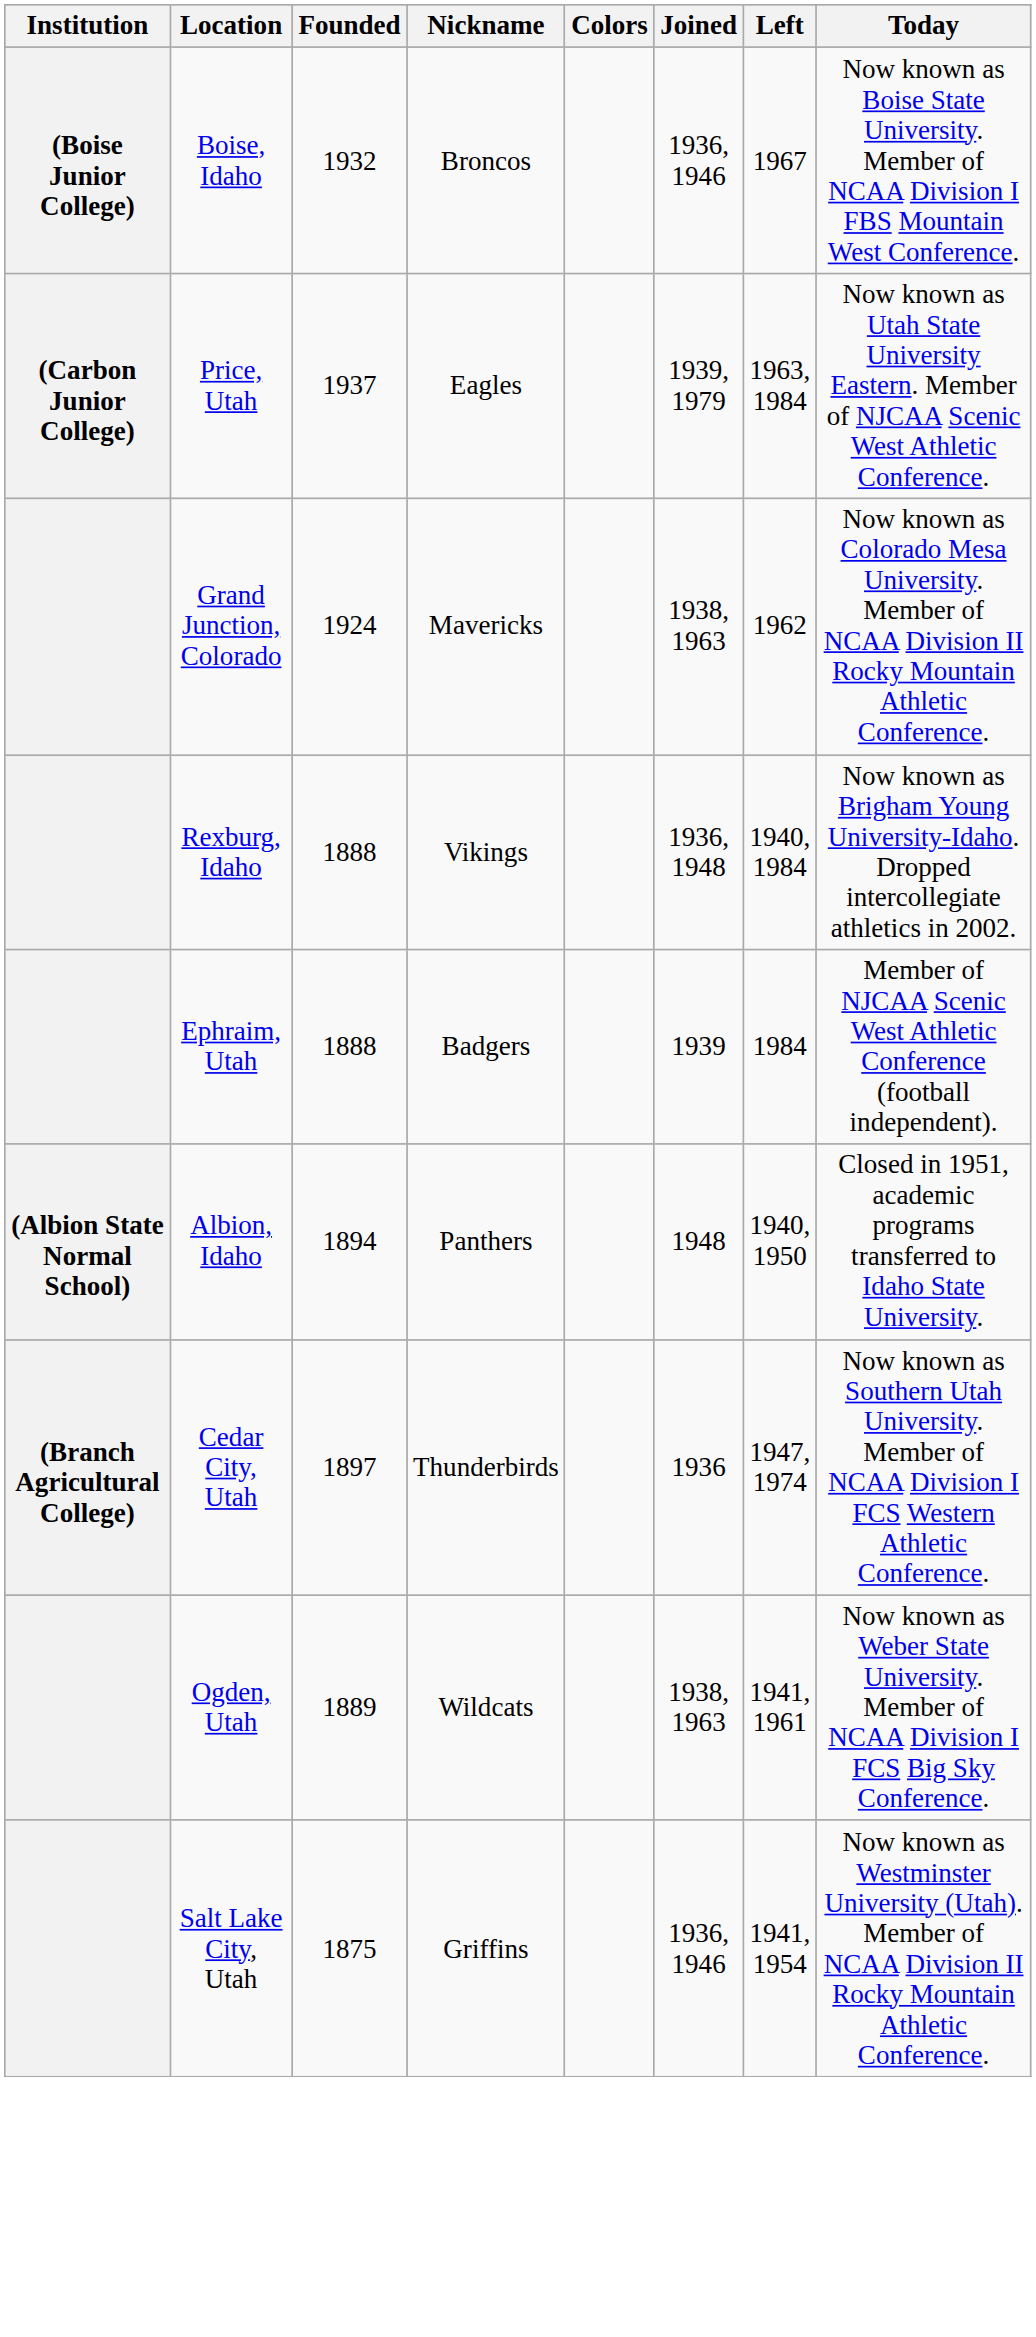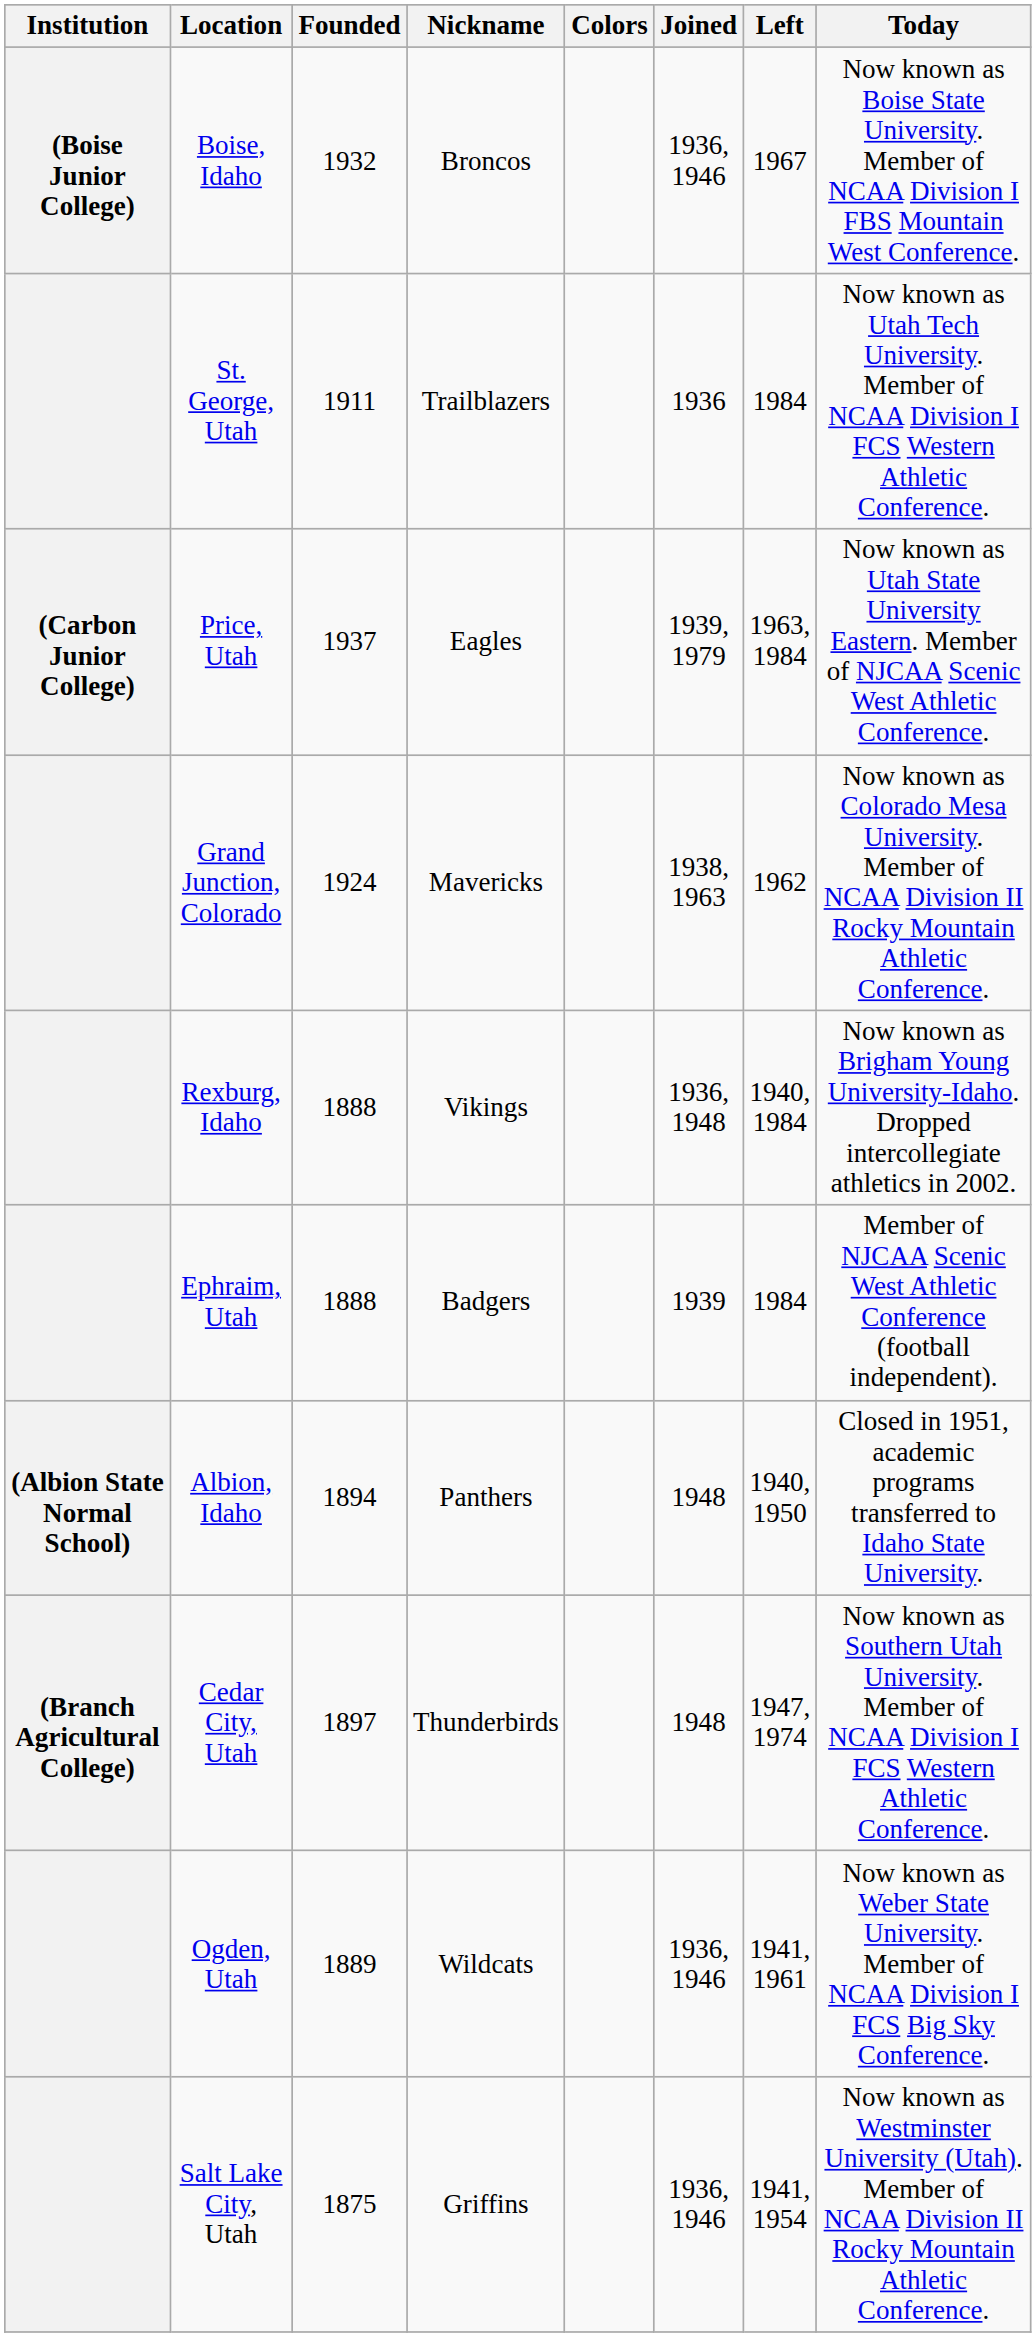+ row: St. George, Utah | 1911 | Trailblazers | 1936 | 1984 | Now known as Utah Tech University. Member of NCAA Division I FCS Western Athletic Conference.
Cedar City, Utah | Joined: 1936 -> 1948
Ogden, Utah | Joined: 1938, 1963 -> 1936, 1946
